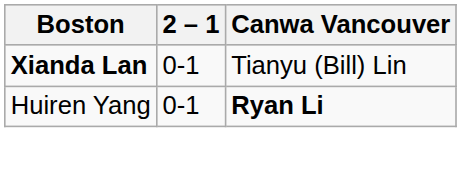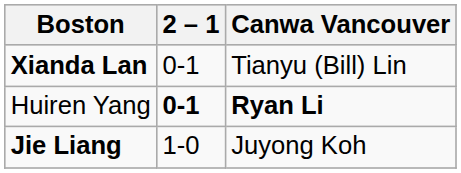Huiren Yang | 2 – 1: normal -> bold
+ row: Jie Liang | 1-0 | Juyong Koh
